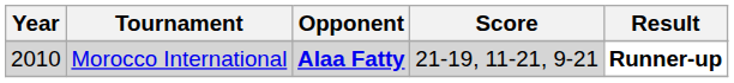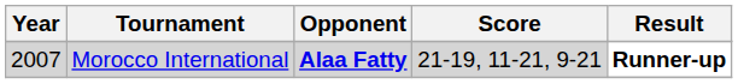Morocco International | Year: 2010 -> 2007
